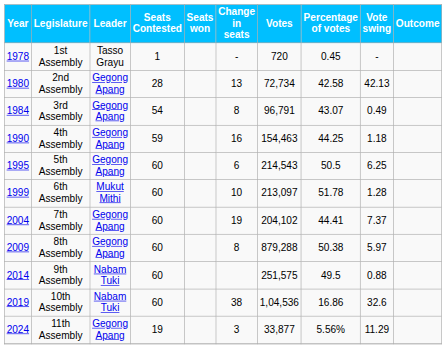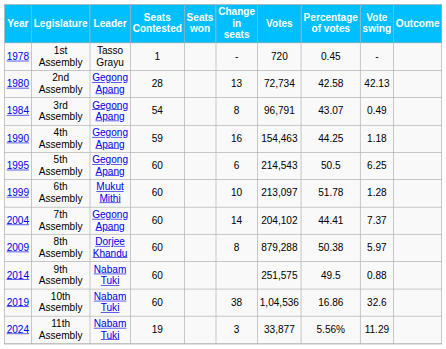7th Assembly | Change in seats: 19 -> 14
8th Assembly | Leader: Gegong Apang -> Dorjee Khandu
11th Assembly | Leader: Gegong Apang -> Nabam Tuki
